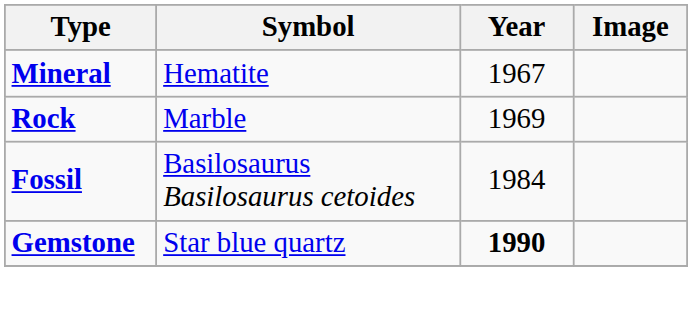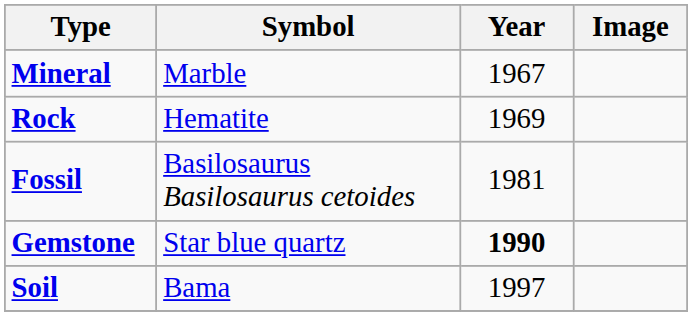Mineral | Symbol: Hematite -> Marble
Rock | Symbol: Marble -> Hematite
Fossil | Year: 1984 -> 1981
+ row: Soil | Bama | 1997
